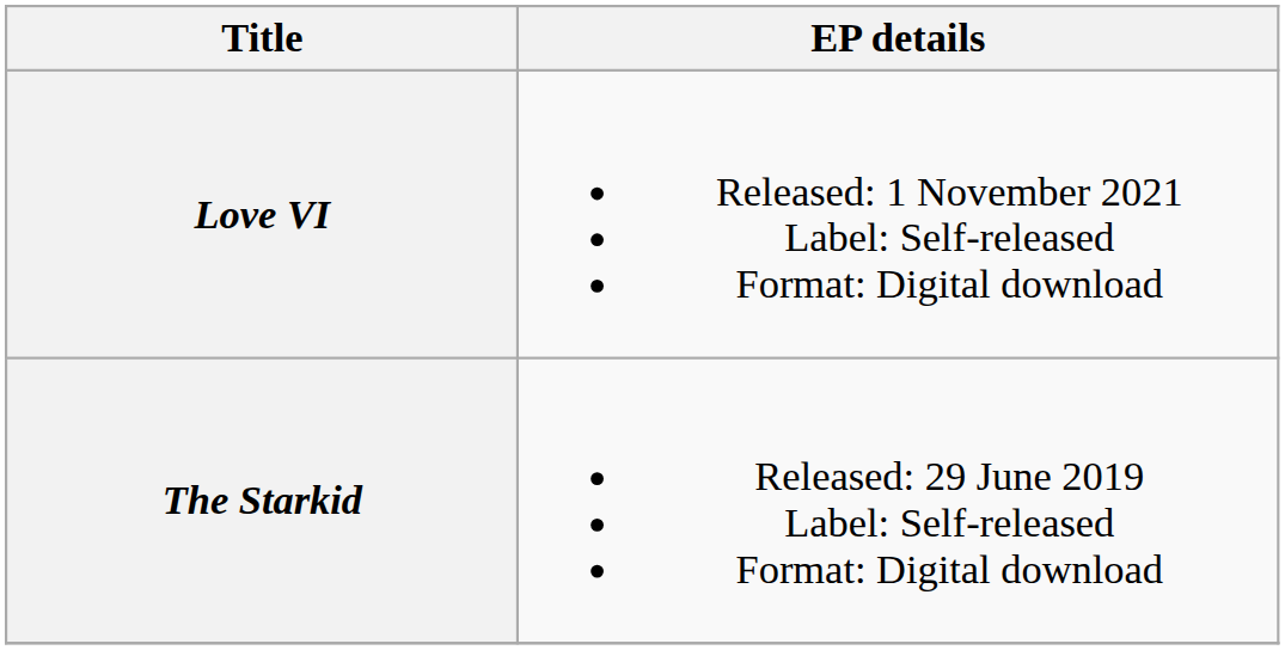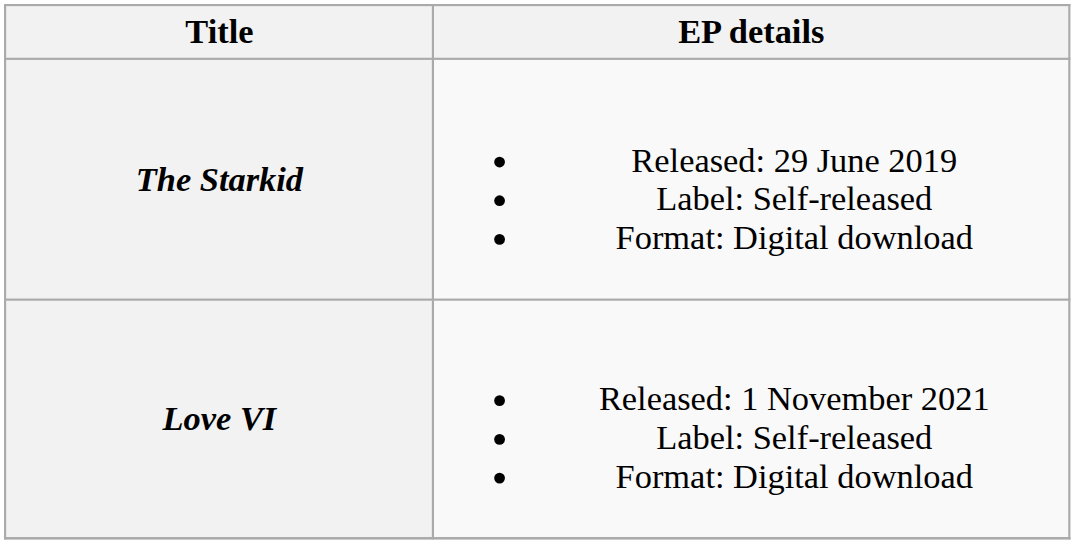rows swapped: The Starkid <-> Love VI
